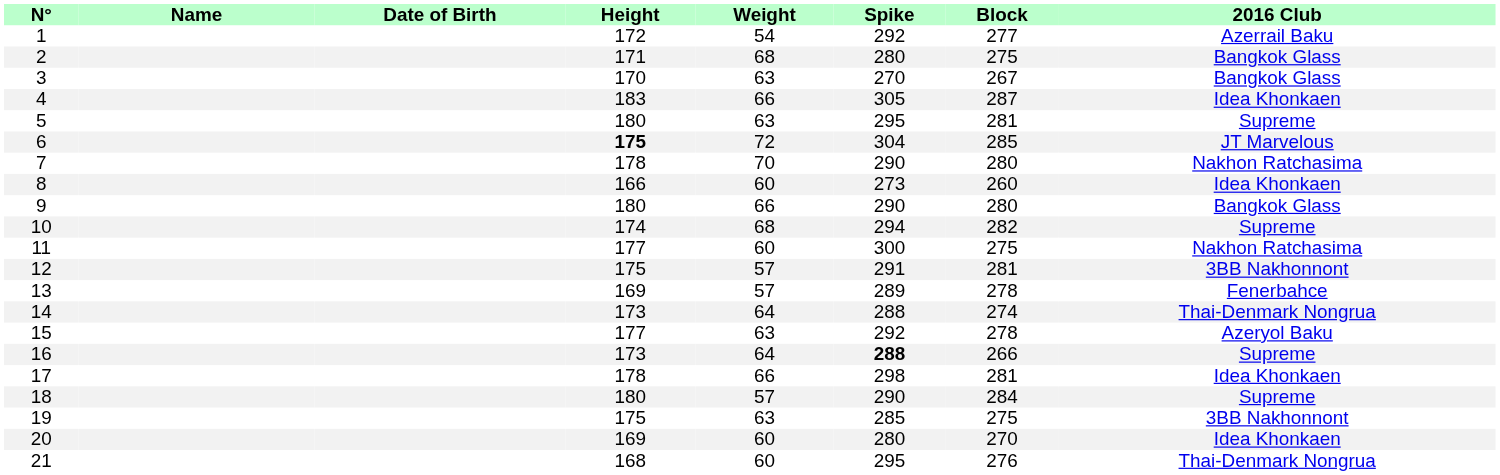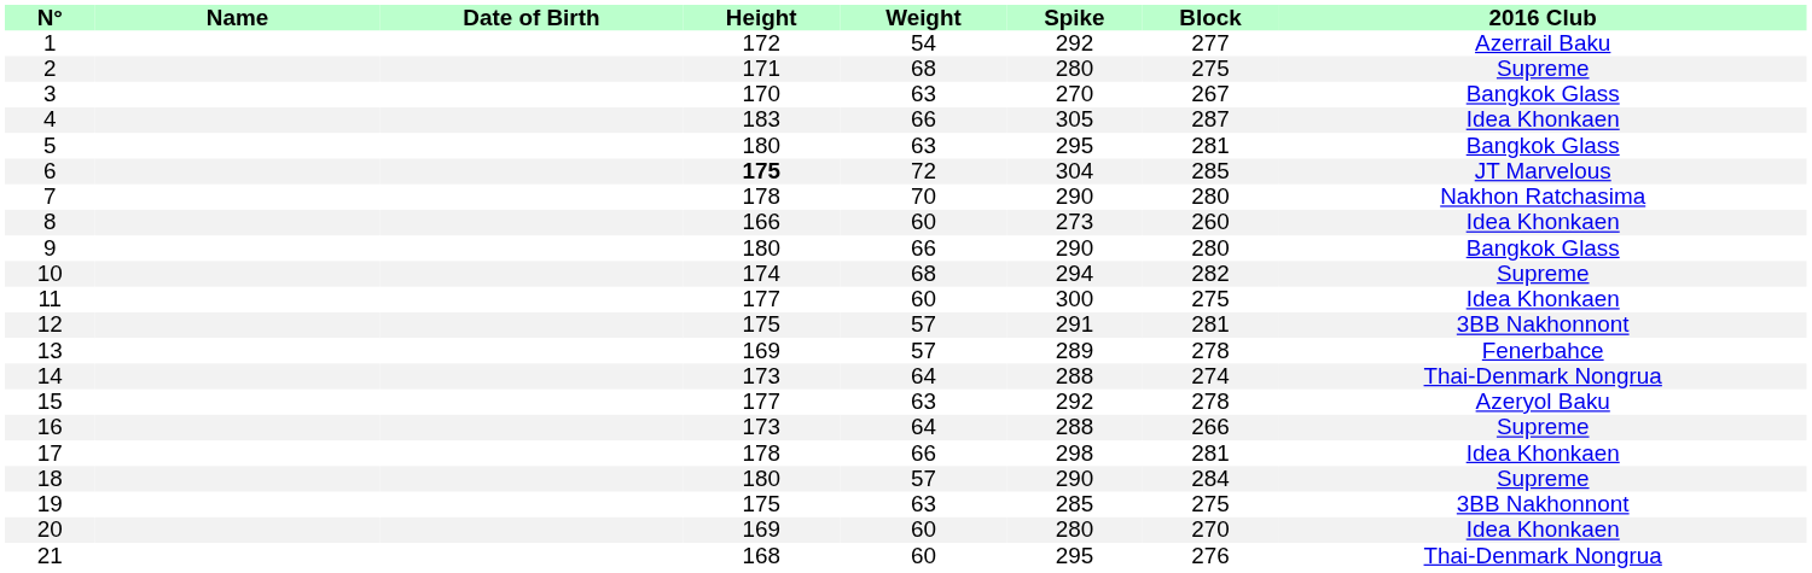2 | 2016 Club: Bangkok Glass -> Supreme
5 | 2016 Club: Supreme -> Bangkok Glass
11 | 2016 Club: Nakhon Ratchasima -> Idea Khonkaen
16 | Spike: bold -> normal
